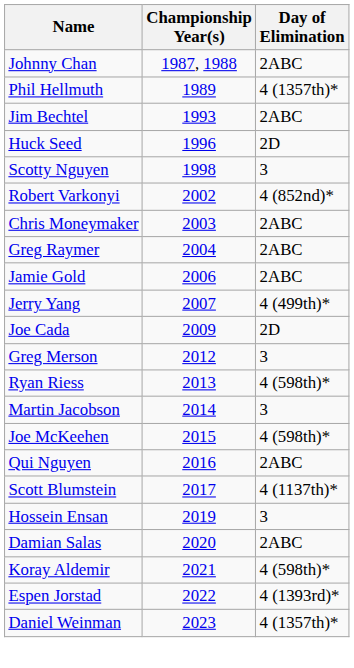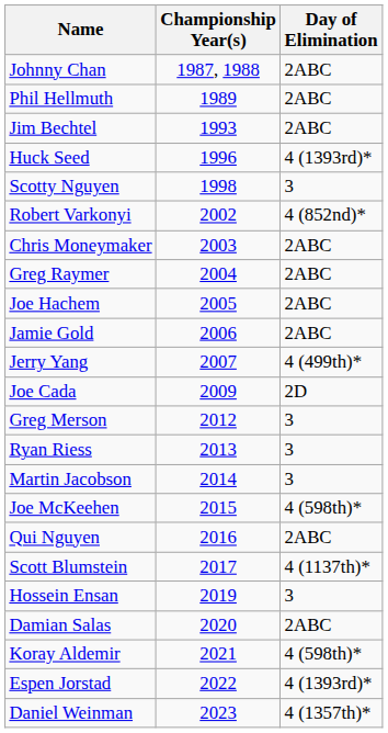Phil Hellmuth | Day of Elimination: 4 (1357th)* -> 2ABC
Huck Seed | Day of Elimination: 2D -> 4 (1393rd)*
+ row: Joe Hachem | 2005 | 2ABC
Ryan Riess | Day of Elimination: 4 (598th)* -> 3
